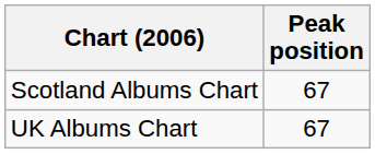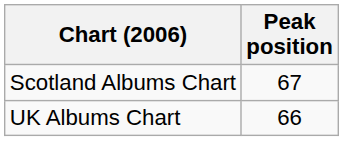UK Albums Chart | Peak position: 67 -> 66
